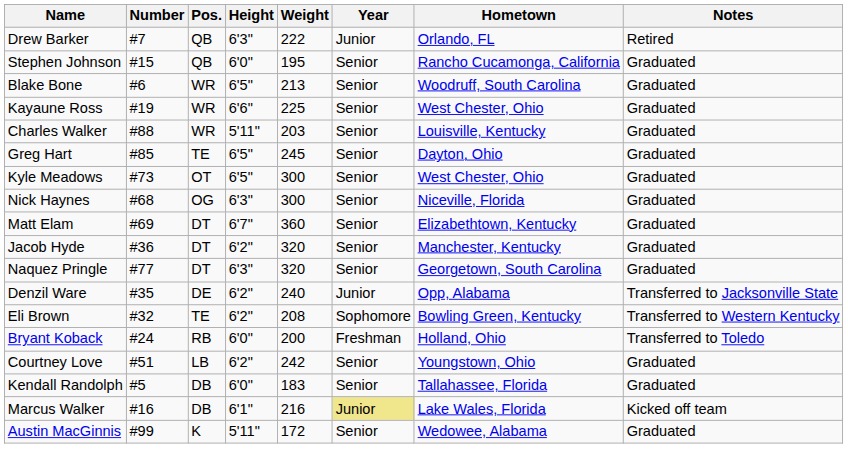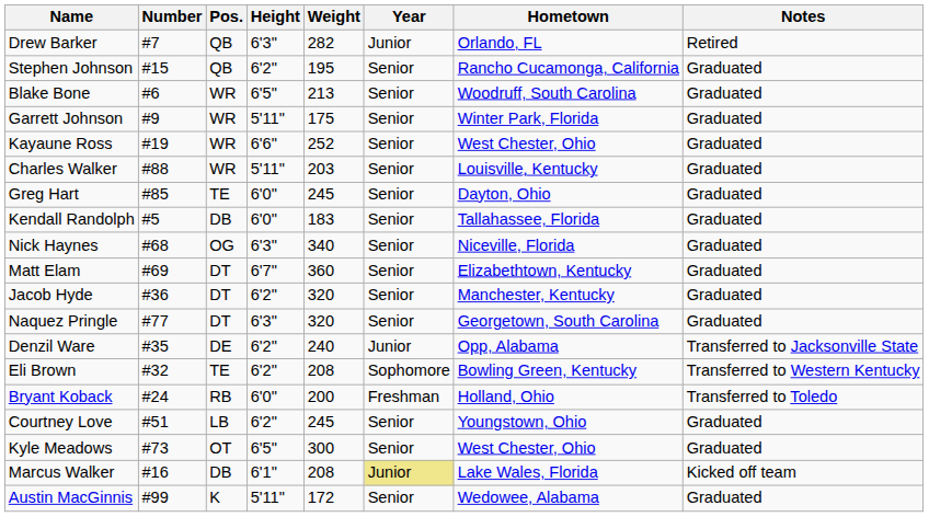Drew Barker | Weight: 222 -> 282
Stephen Johnson | Height: 6'0" -> 6'2"
+ row: Garrett Johnson | #9 | WR | 5'11" | 175 | Senior | Winter Park, Florida | Graduated
Kayaune Ross | Weight: 225 -> 252
Greg Hart | Height: 6'5" -> 6'0"
rows swapped: Kyle Meadows <-> Kendall Randolph
Nick Haynes | Weight: 300 -> 340
Courtney Love | Weight: 242 -> 245
Marcus Walker | Weight: 216 -> 208
